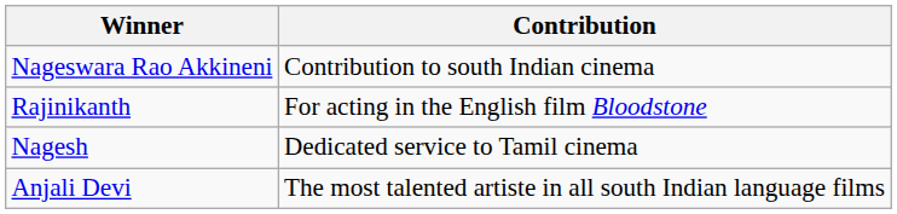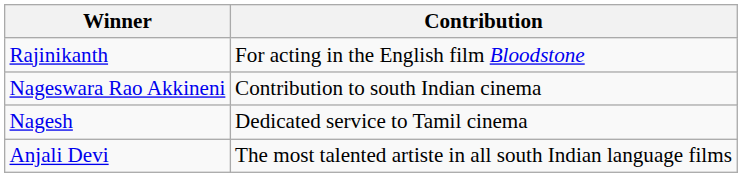rows swapped: Nageswara Rao Akkineni <-> Rajinikanth
